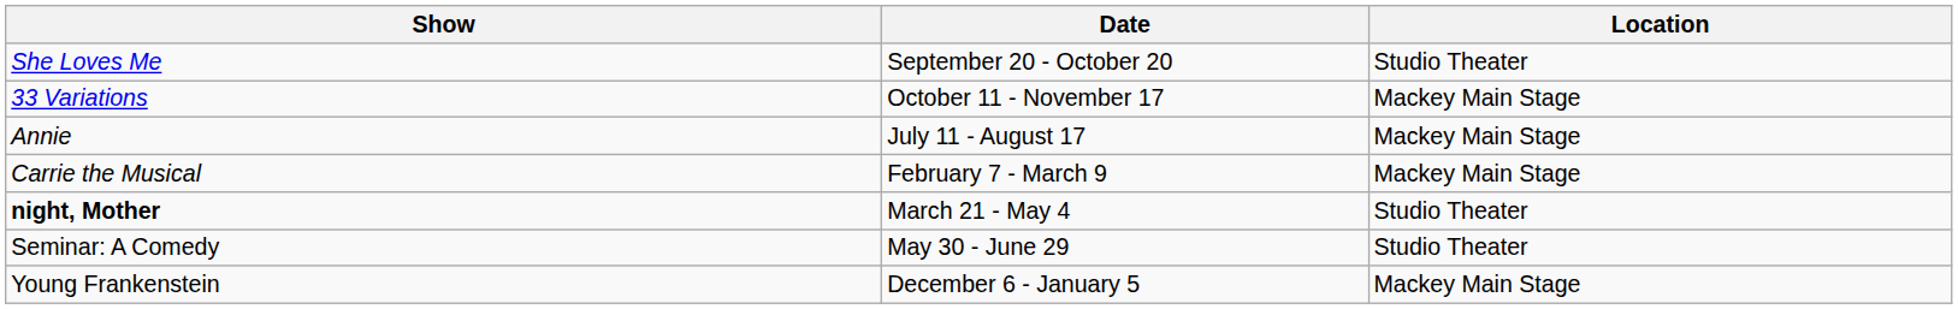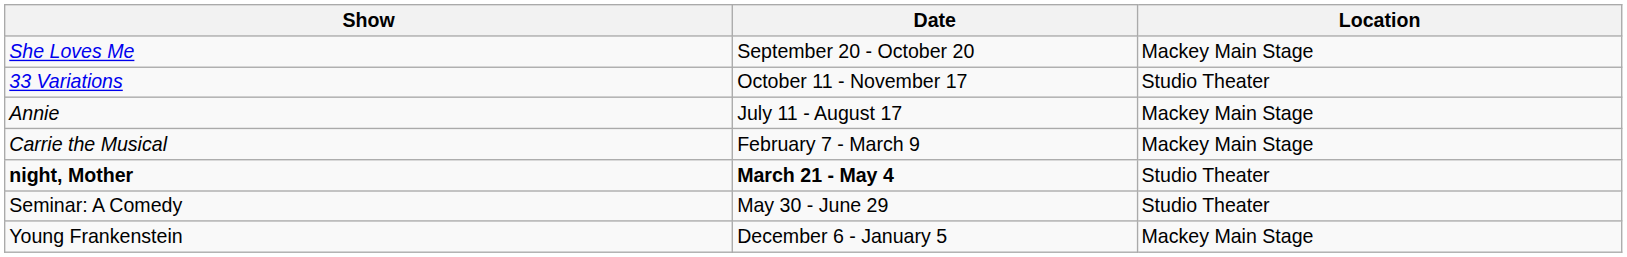She Loves Me | Location: Studio Theater -> Mackey Main Stage
33 Variations | Location: Mackey Main Stage -> Studio Theater
night, Mother | Date: normal -> bold
